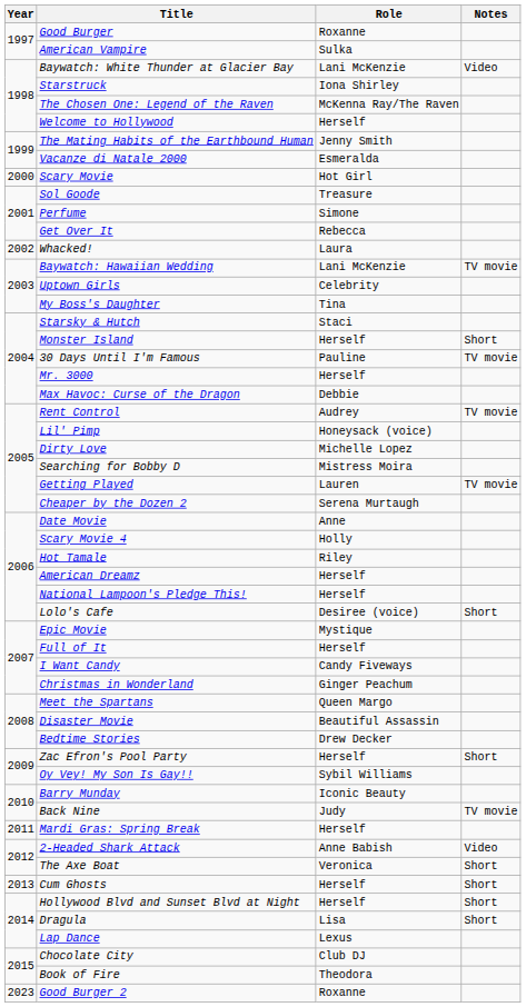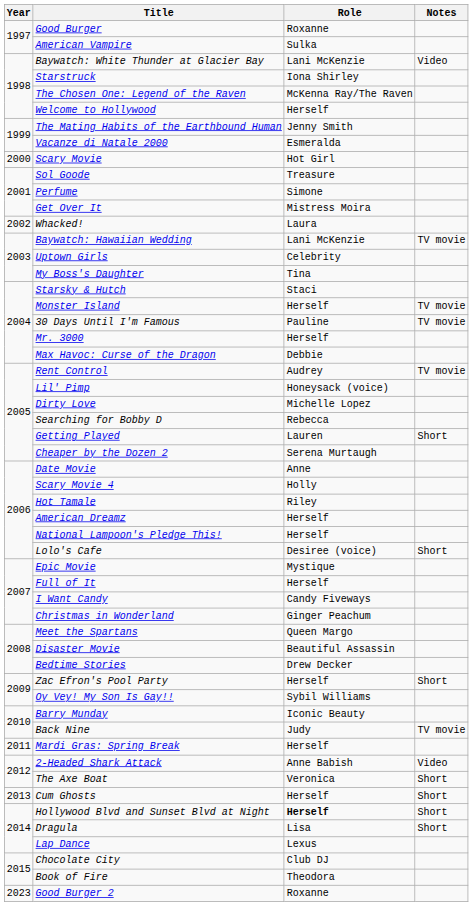Get Over It | Role: Rebecca -> Mistress Moira
Monster Island | Notes: Short -> TV movie
Searching for Bobby D | Role: Mistress Moira -> Rebecca
Getting Played | Notes: TV movie -> Short
Hollywood Blvd and Sunset Blvd at Night | Role: normal -> bold
